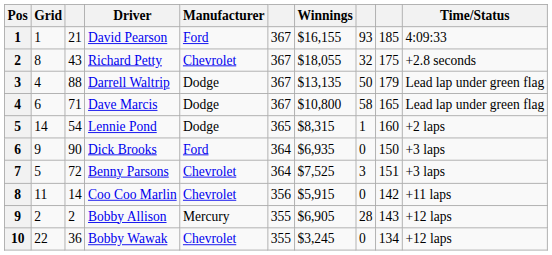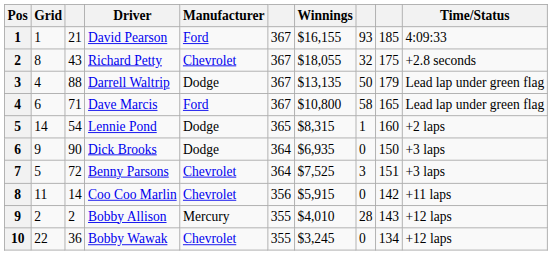Dave Marcis | Manufacturer: Dodge -> Ford
Dick Brooks | Manufacturer: Ford -> Dodge
Bobby Allison | Winnings: $6,905 -> $4,010
